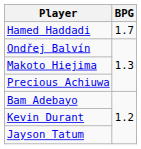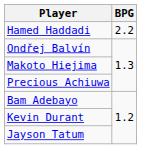Hamed Haddadi | BPG: 1.7 -> 2.2
